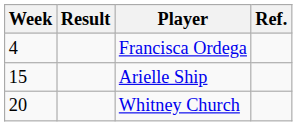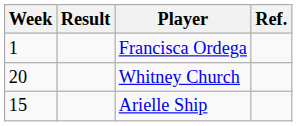Francisca Ordega | Week: 4 -> 1
rows swapped: Arielle Ship <-> Whitney Church
